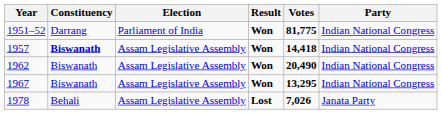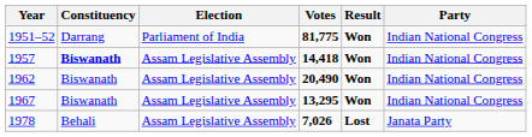columns swapped: Result <-> Votes
